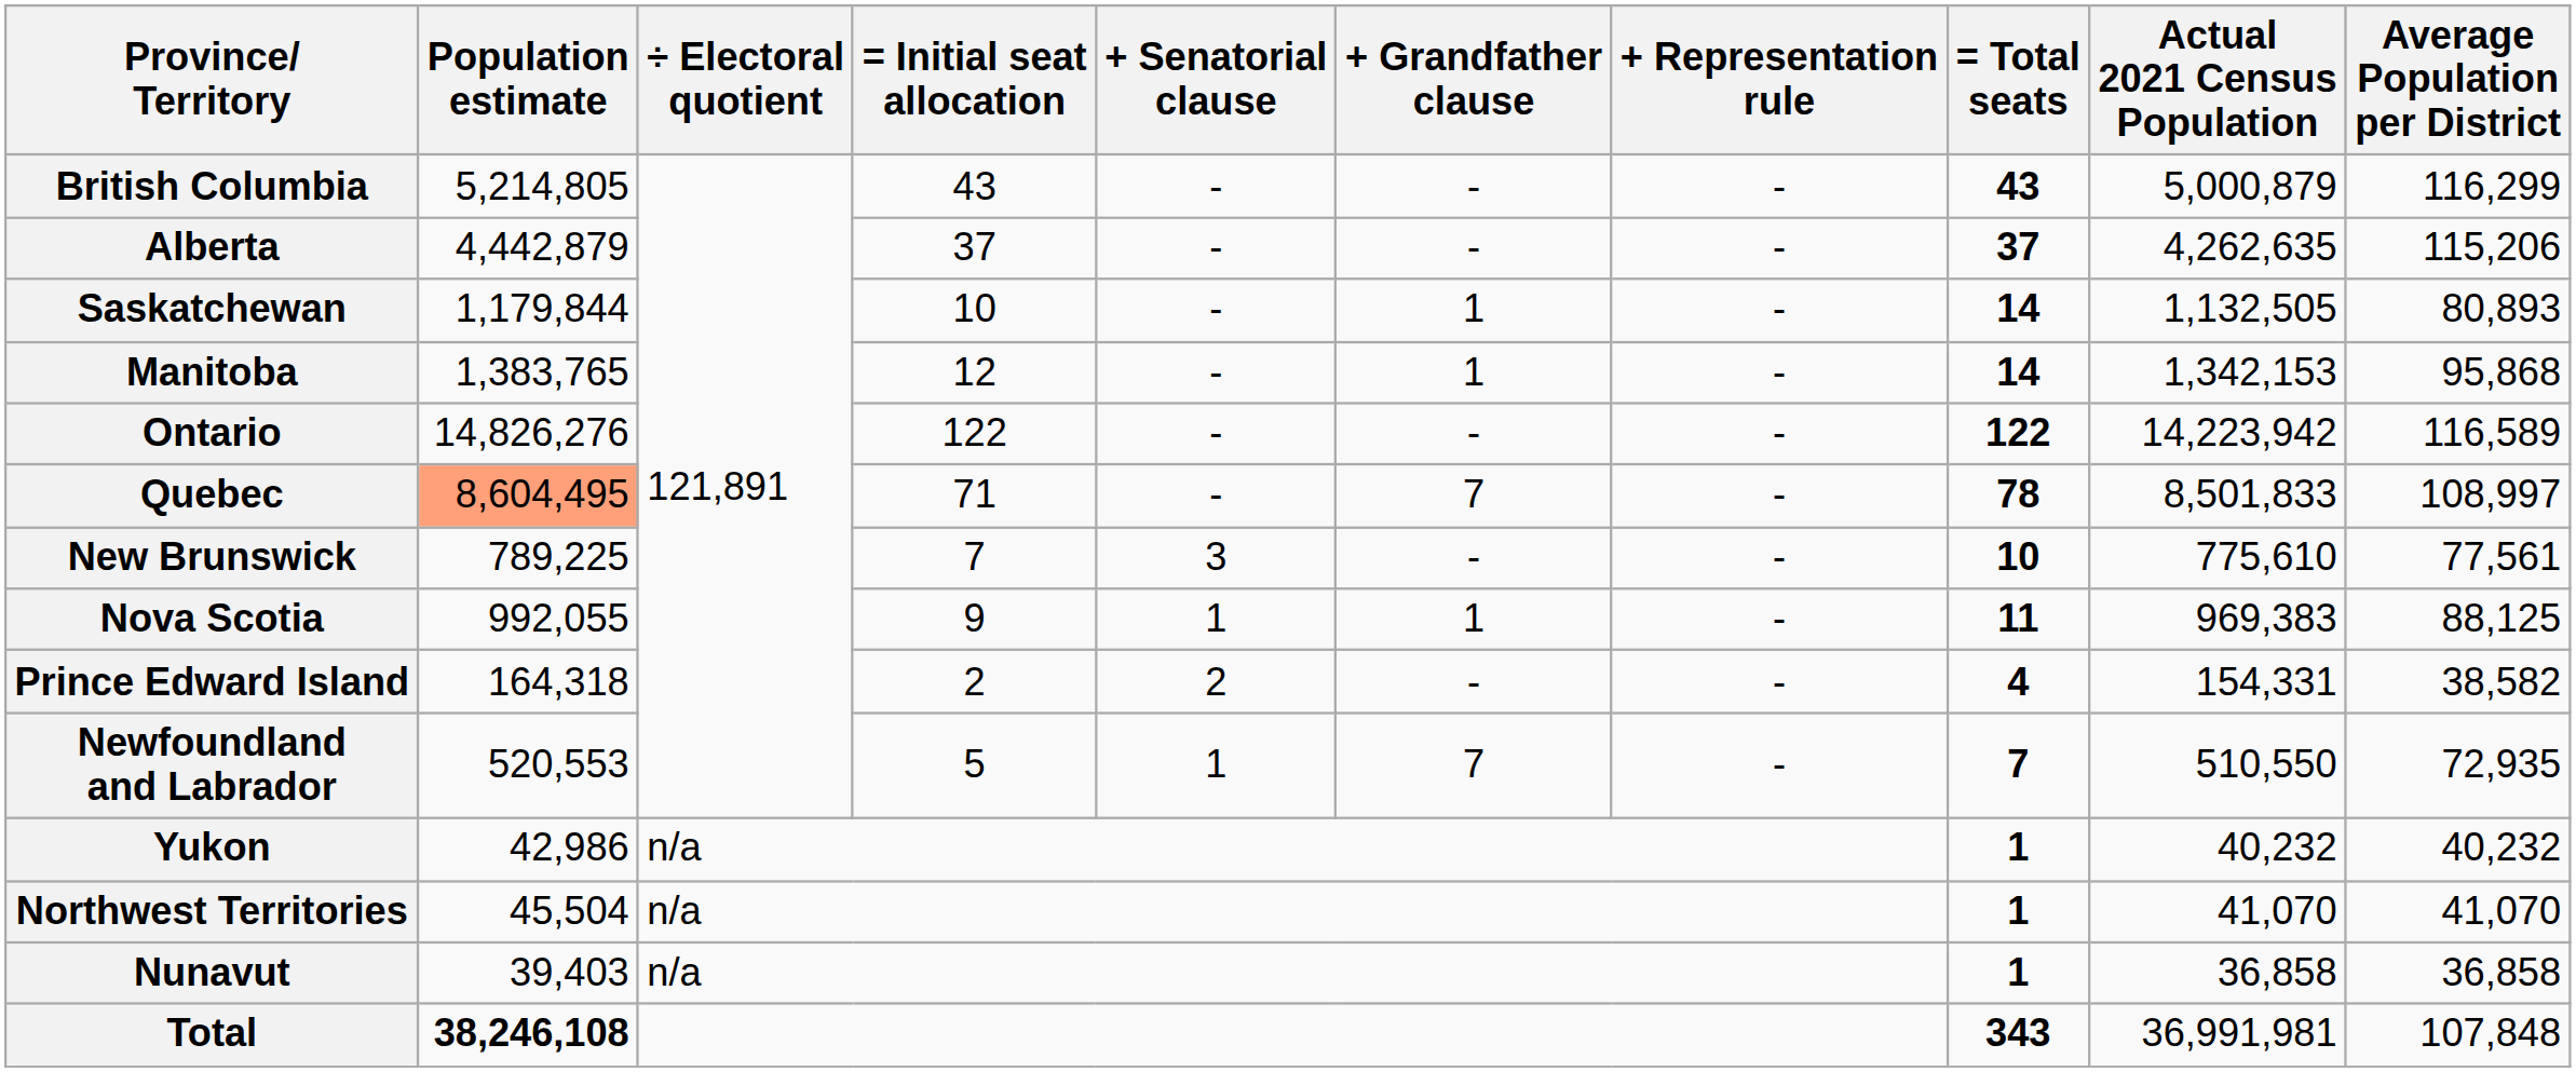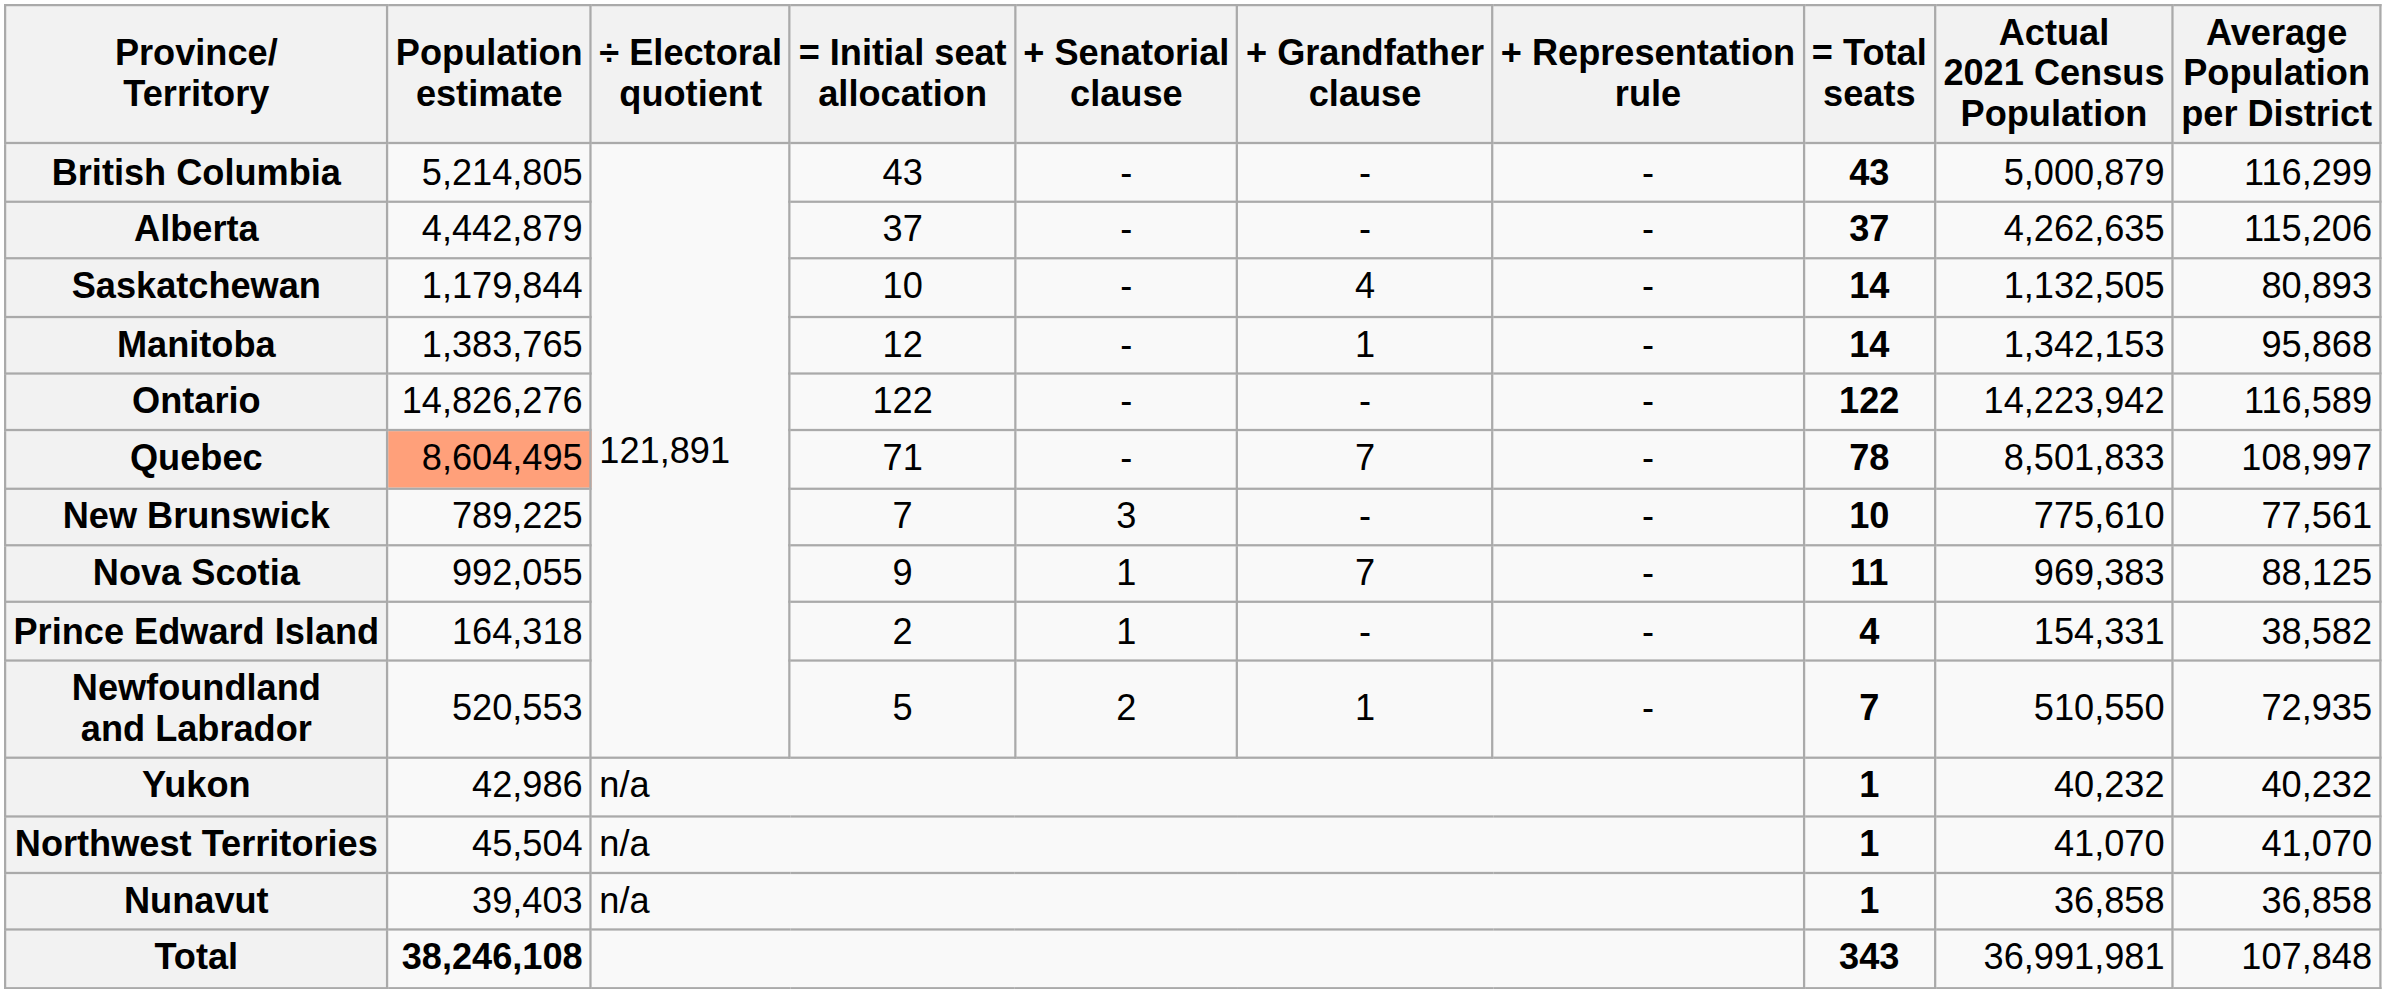Saskatchewan | + Grandfather clause: 1 -> 4
Nova Scotia | + Grandfather clause: 1 -> 7
Prince Edward Island | + Senatorial clause: 2 -> 1
Newfoundland and Labrador | + Senatorial clause: 1 -> 2
Newfoundland and Labrador | + Grandfather clause: 7 -> 1
